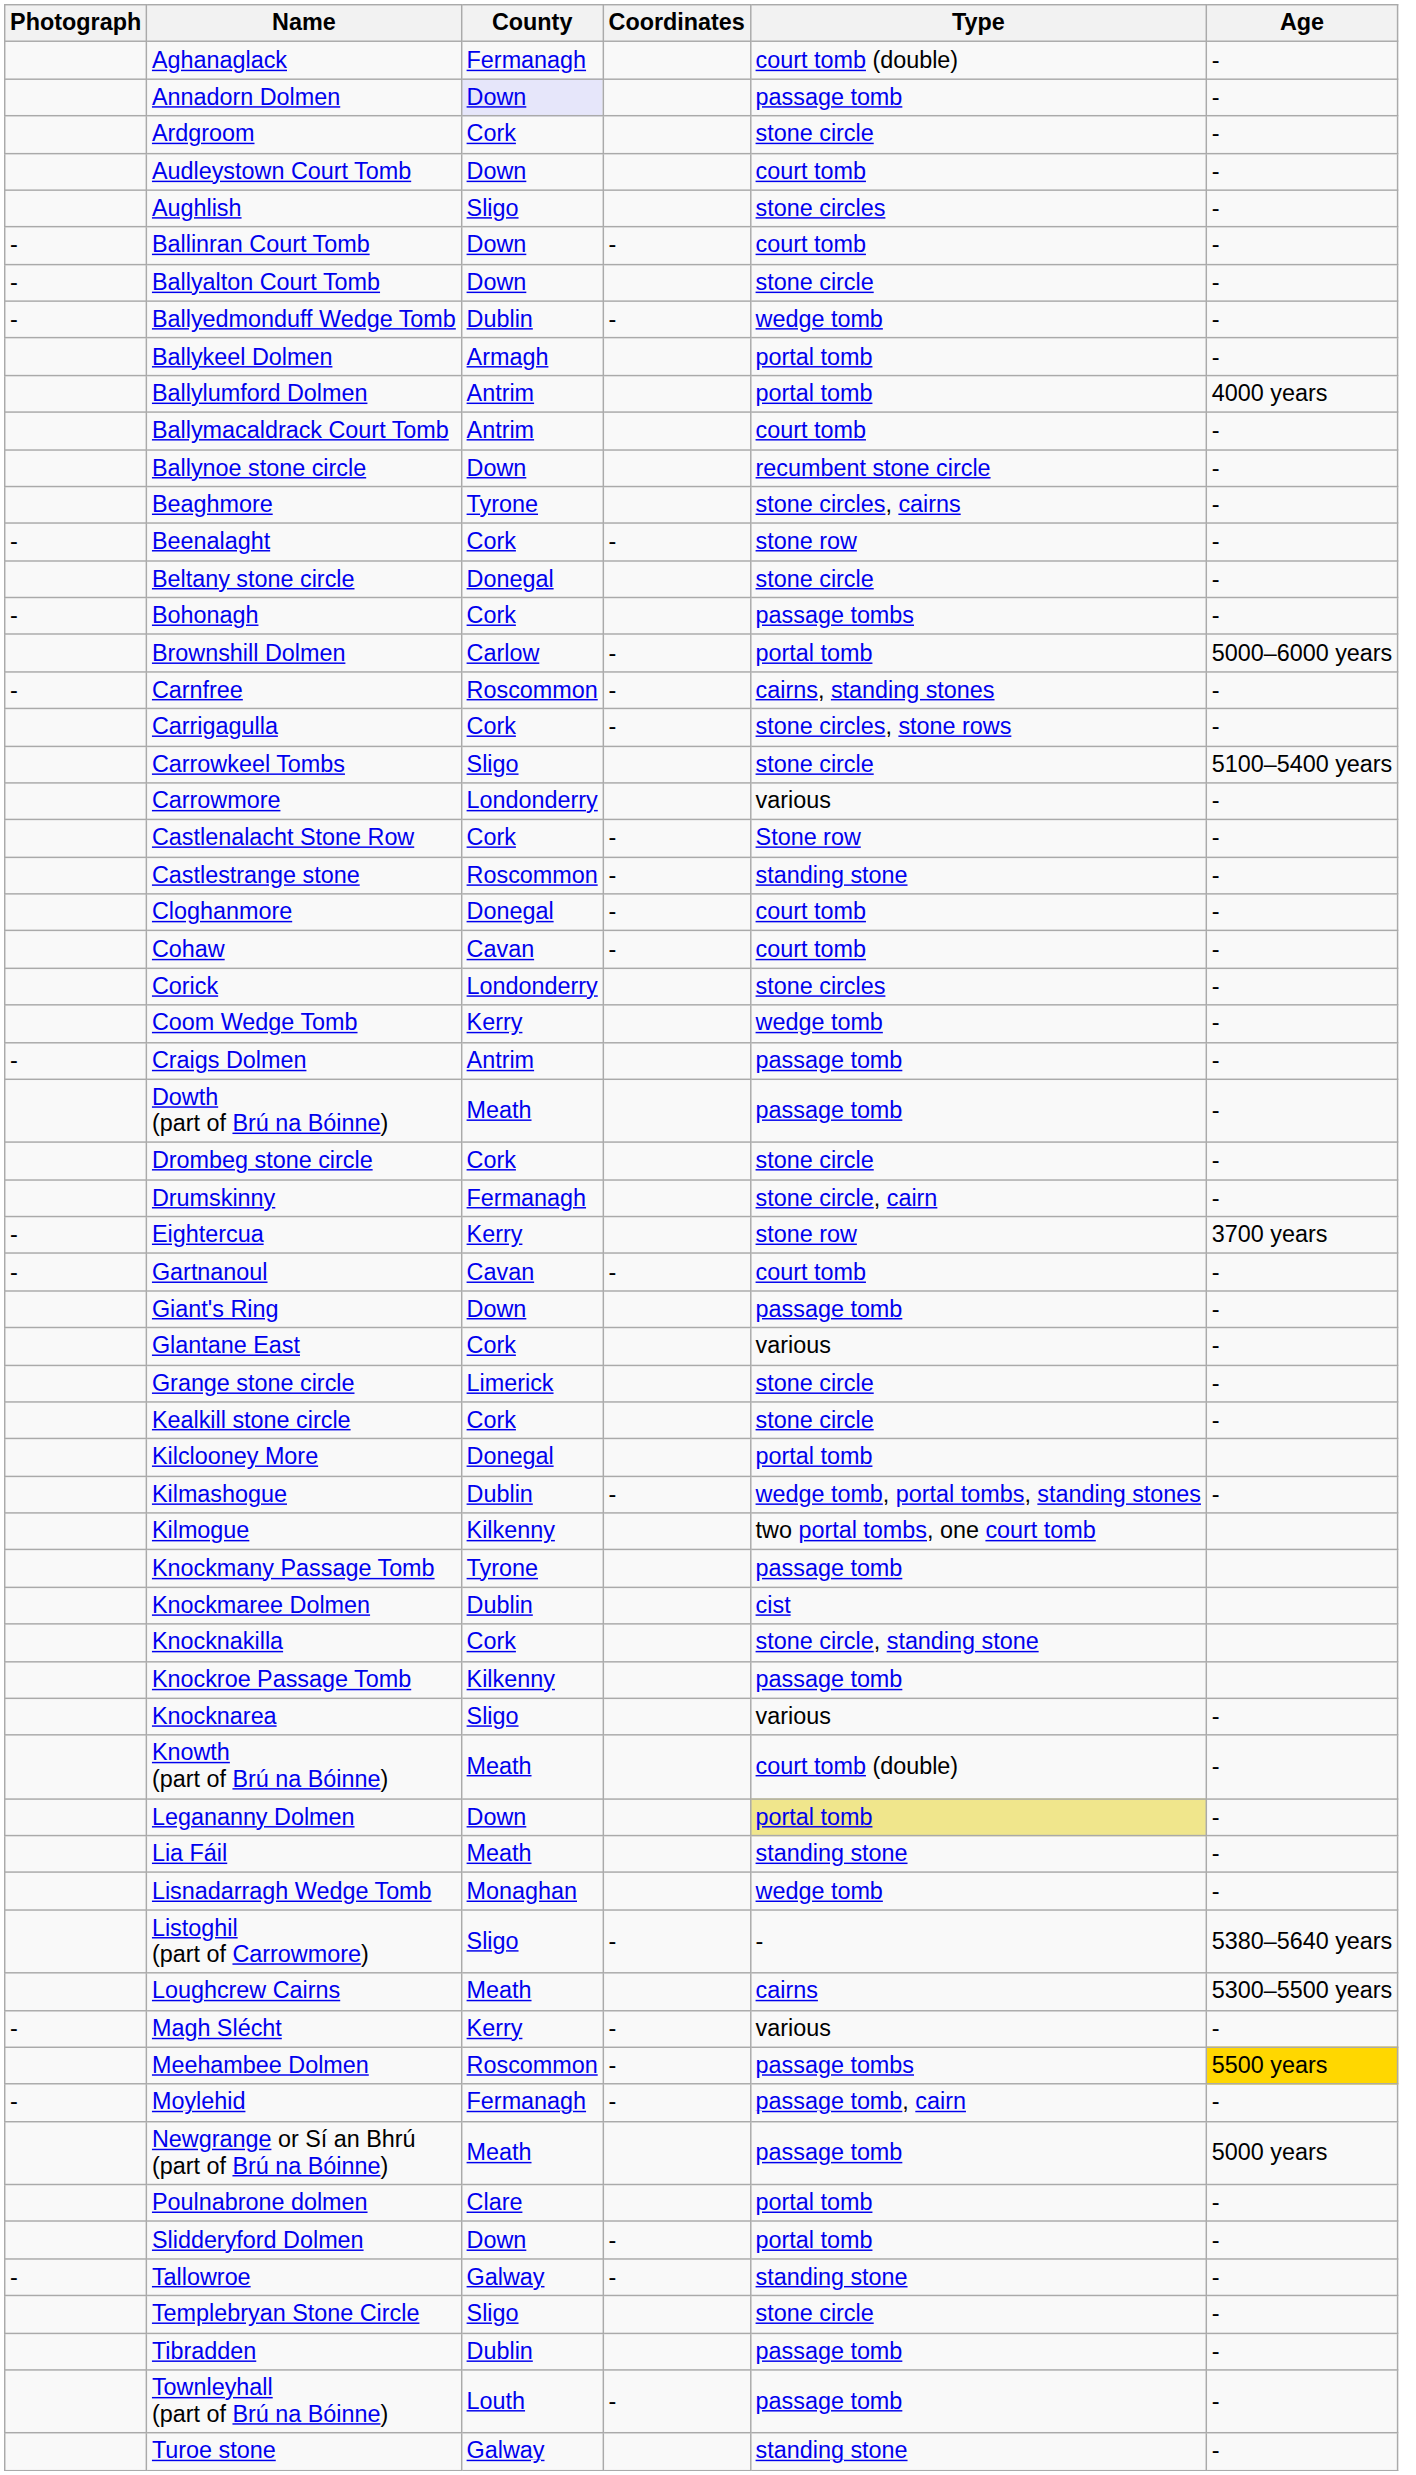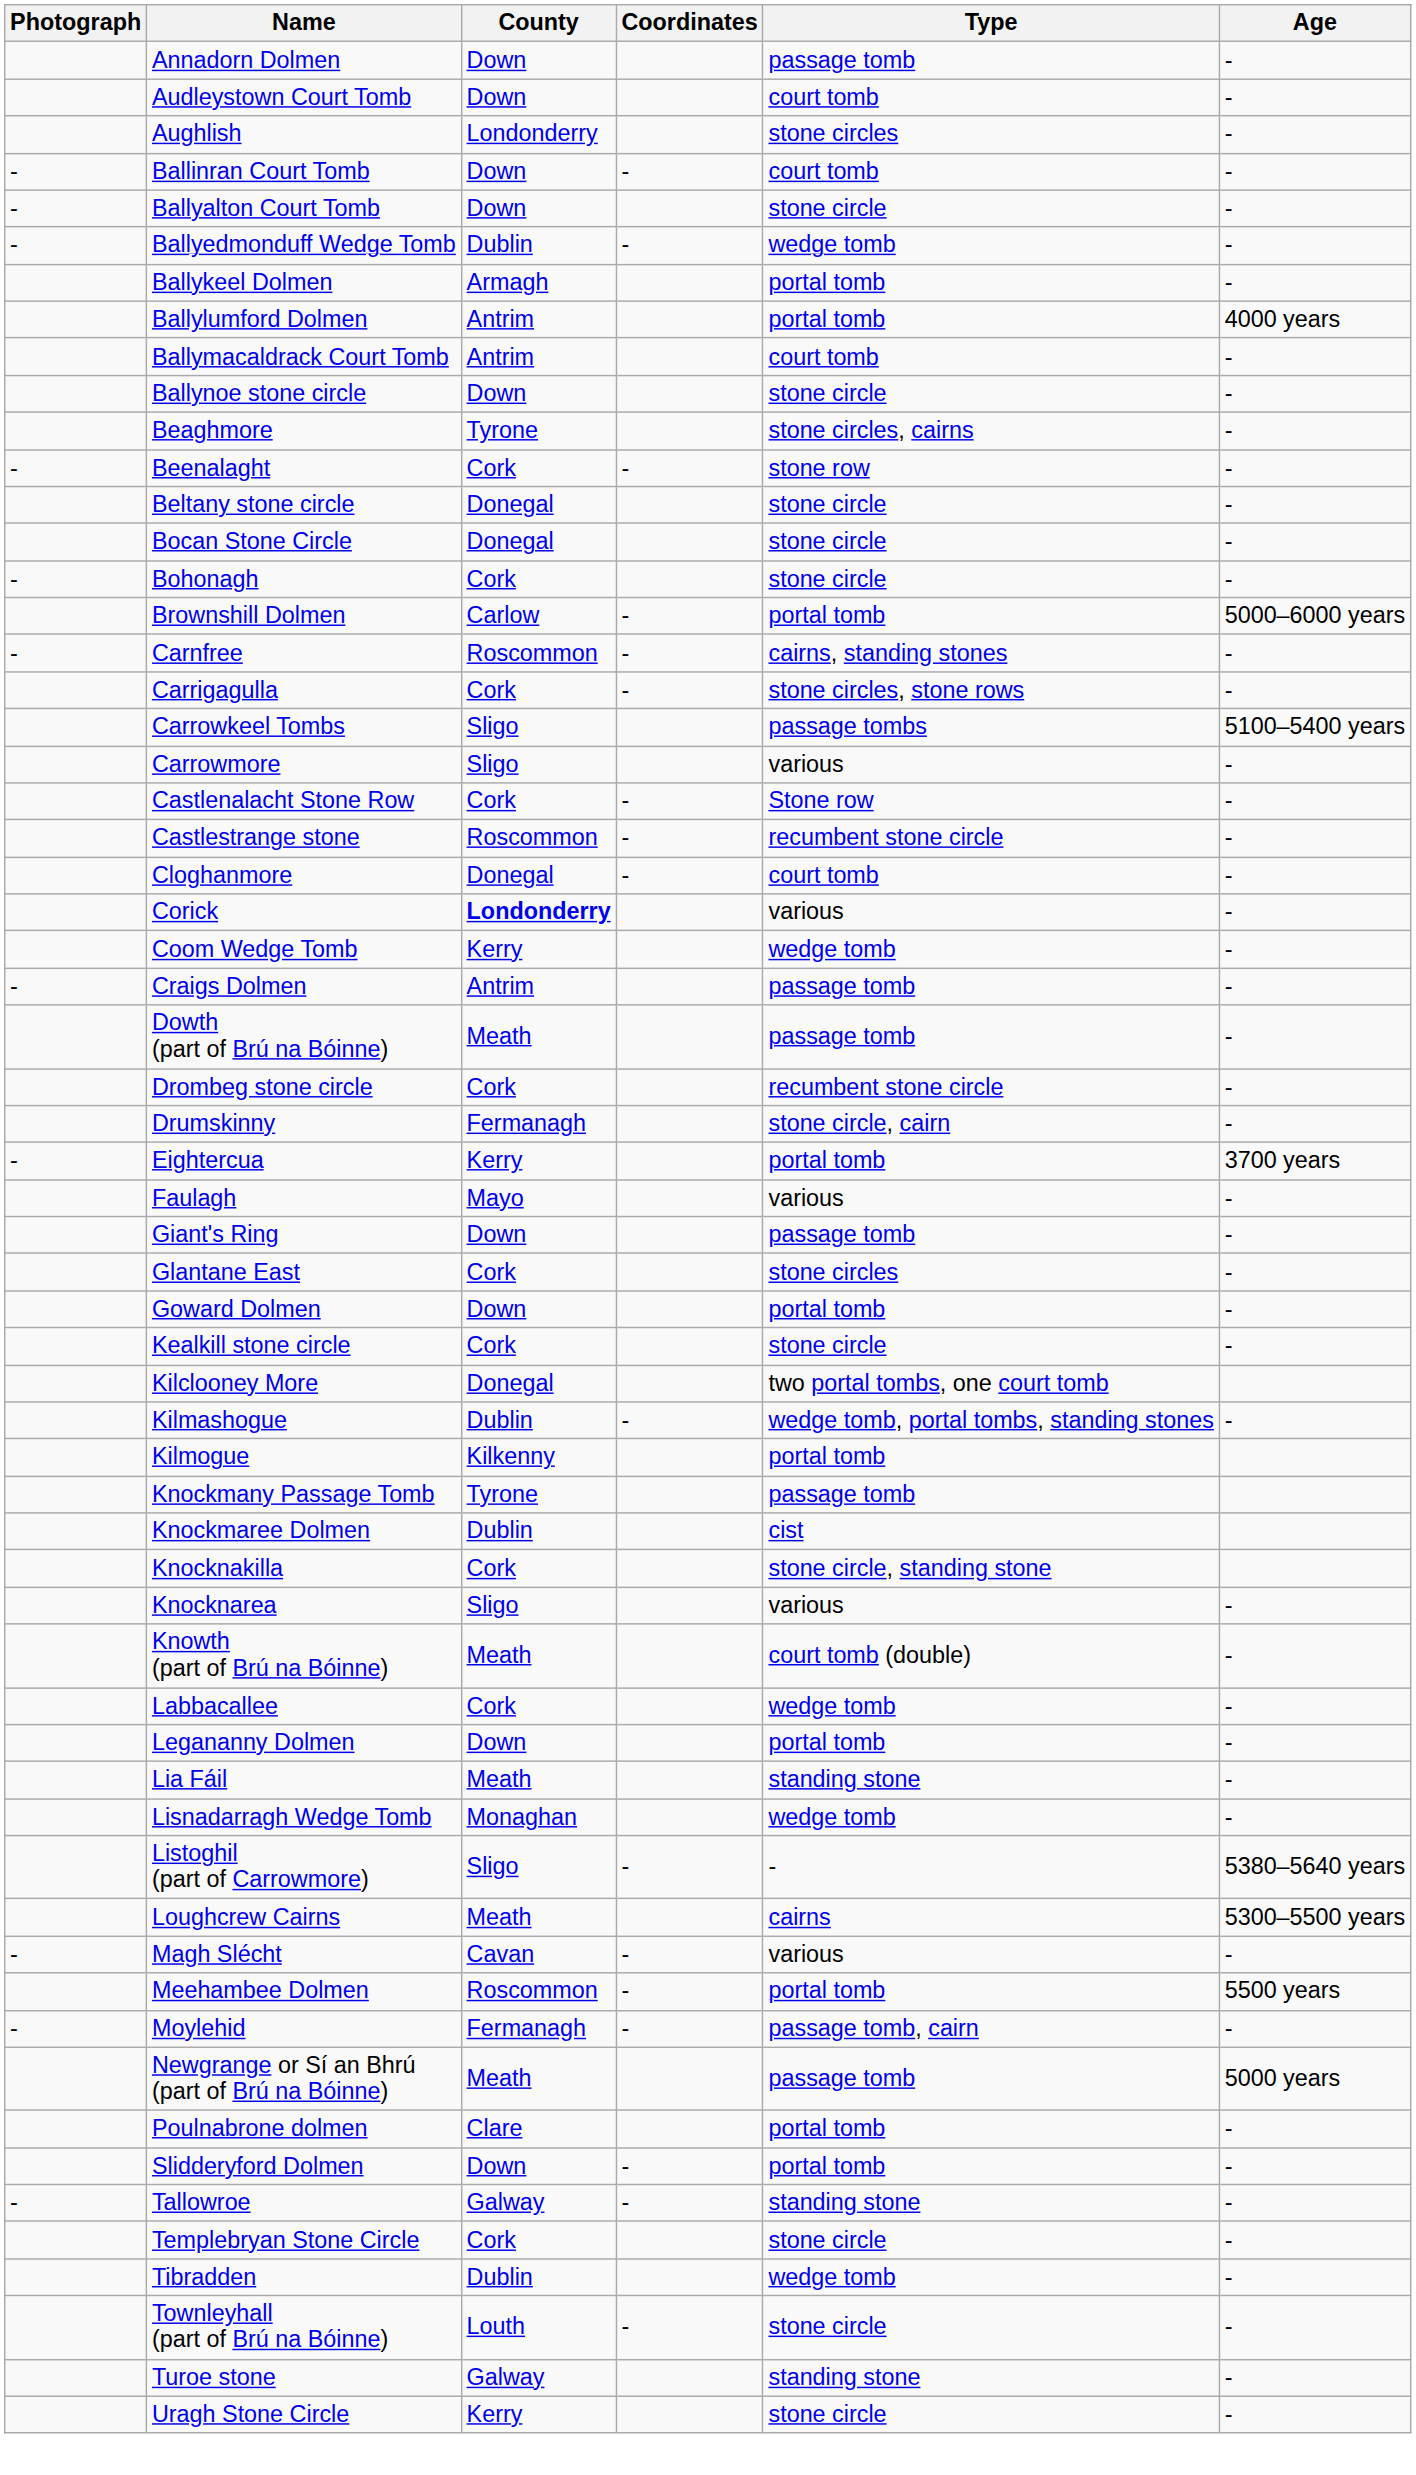- row: Aghanaglack | Fermanagh | court tomb (double) | -
Annadorn Dolmen | County: lavender background -> no background
- row: Ardgroom | Cork | stone circle | -
Aughlish | County: Sligo -> Londonderry
Ballynoe stone circle | Type: recumbent stone circle -> stone circle
+ row: Bocan Stone Circle | Donegal | stone circle | -
Bohonagh | Type: passage tombs -> stone circle
Carrowkeel Tombs | Type: stone circle -> passage tombs
Carrowmore | County: Londonderry -> Sligo
Castlestrange stone | Type: standing stone -> recumbent stone circle
- row: Cohaw | Cavan | - | court tomb | -
Corick | County: normal -> bold
Corick | Type: stone circles -> various
Drombeg stone circle | Type: stone circle -> recumbent stone circle
Eightercua | Type: stone row -> portal tomb
+ row: Faulagh | Mayo | various | -
- row: - | Gartnanoul | Cavan | - | court tomb | -
Glantane East | Type: various -> stone circles
+ row: Goward Dolmen | Down | portal tomb | -
- row: Grange stone circle | Limerick | stone circle | -
Kilclooney More | Type: portal tomb -> two portal tombs, one court tomb
Kilmogue | Type: two portal tombs, one court tomb -> portal tomb
- row: Knockroe Passage Tomb | Kilkenny | passage tomb
+ row: Labbacallee | Cork | wedge tomb | -
Legananny Dolmen | Type: khaki background -> no background
Magh Slécht | County: Kerry -> Cavan
Meehambee Dolmen | Type: passage tombs -> portal tomb
Meehambee Dolmen | Age: gold background -> no background
Templebryan Stone Circle | County: Sligo -> Cork
Tibradden | Type: passage tomb -> wedge tomb
Townleyhall (part of Brú na Bóinne) | Type: passage tomb -> stone circle
+ row: Uragh Stone Circle | Kerry | stone circle | -
